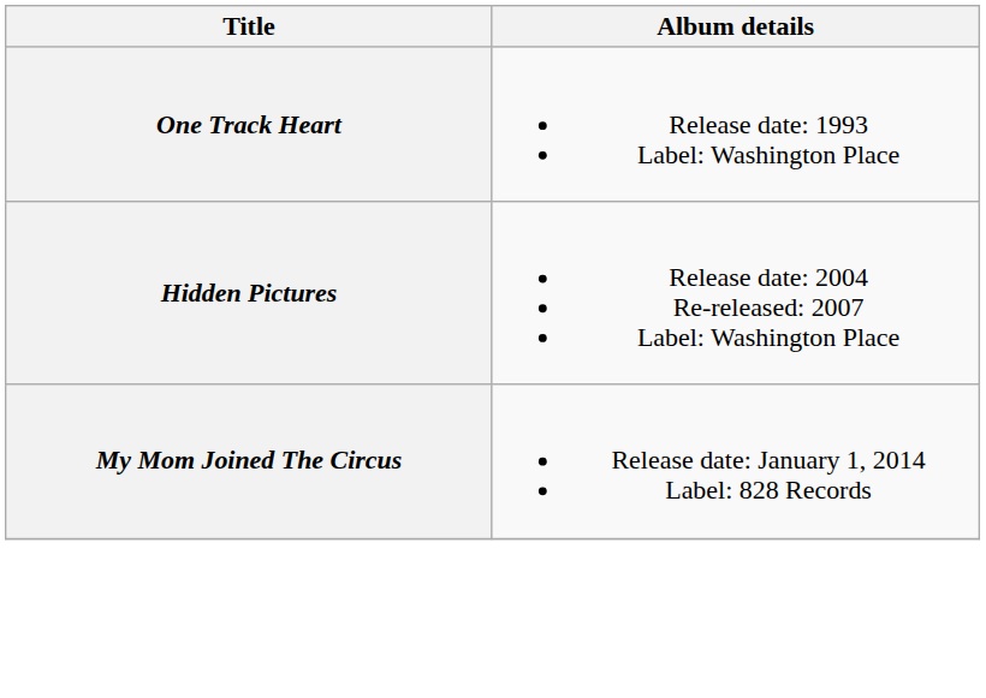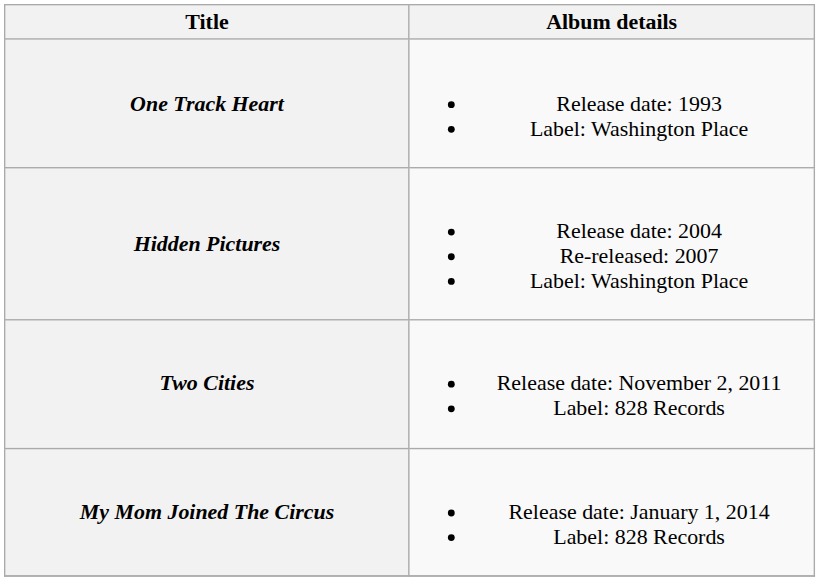+ row: Two Cities | Release date: November 2, 2011 Label: 828 Records
